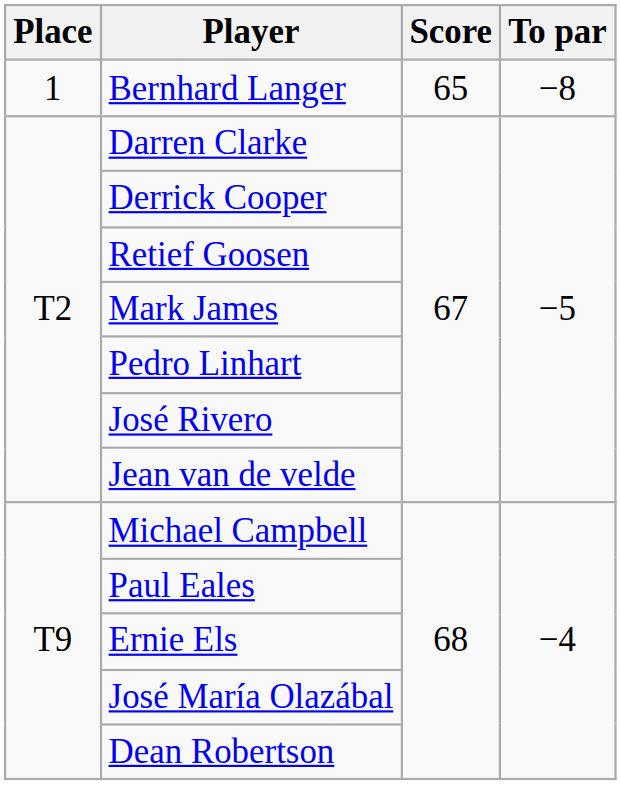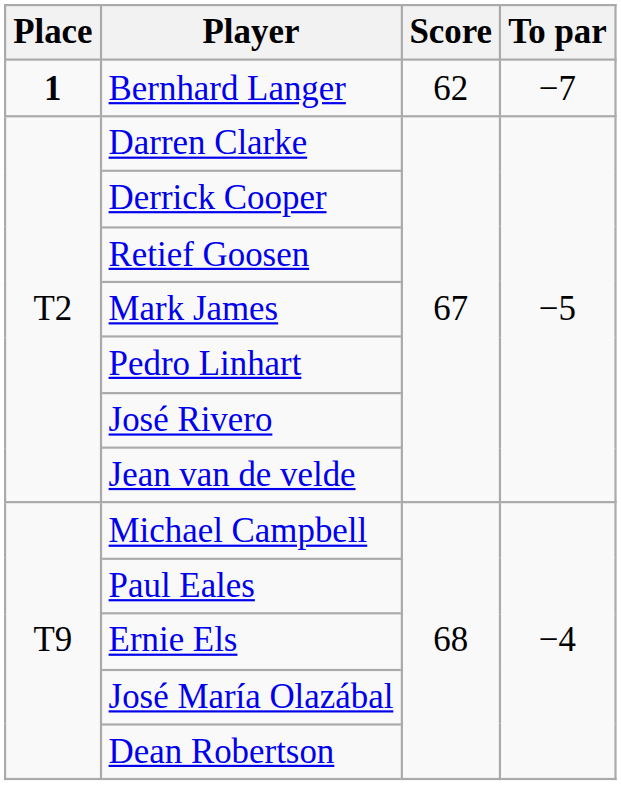Bernhard Langer | Place: normal -> bold
Bernhard Langer | Score: 65 -> 62
Bernhard Langer | To par: −8 -> −7
